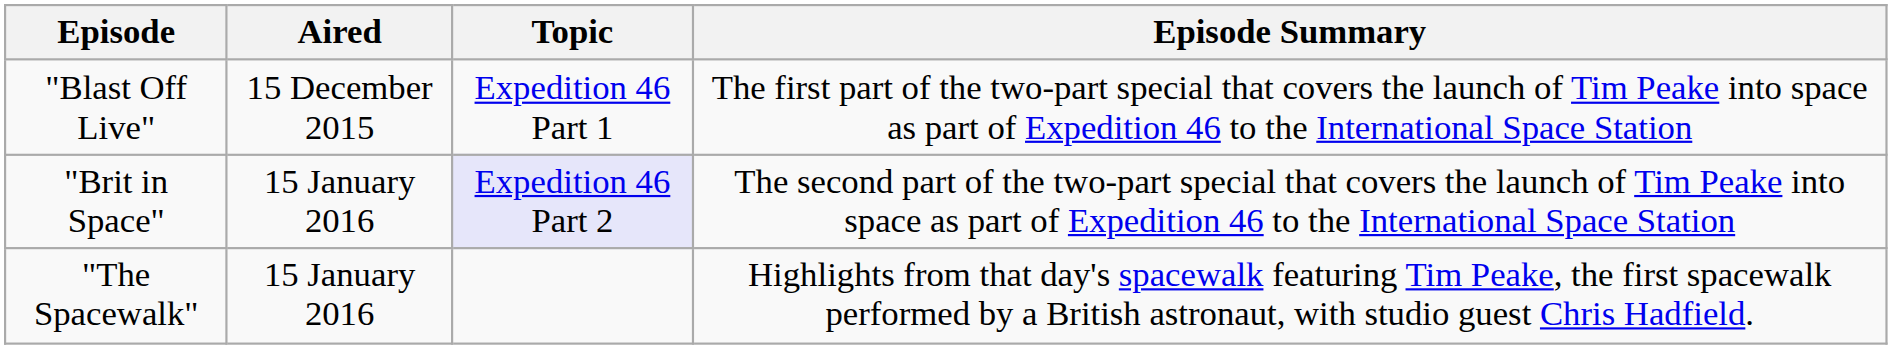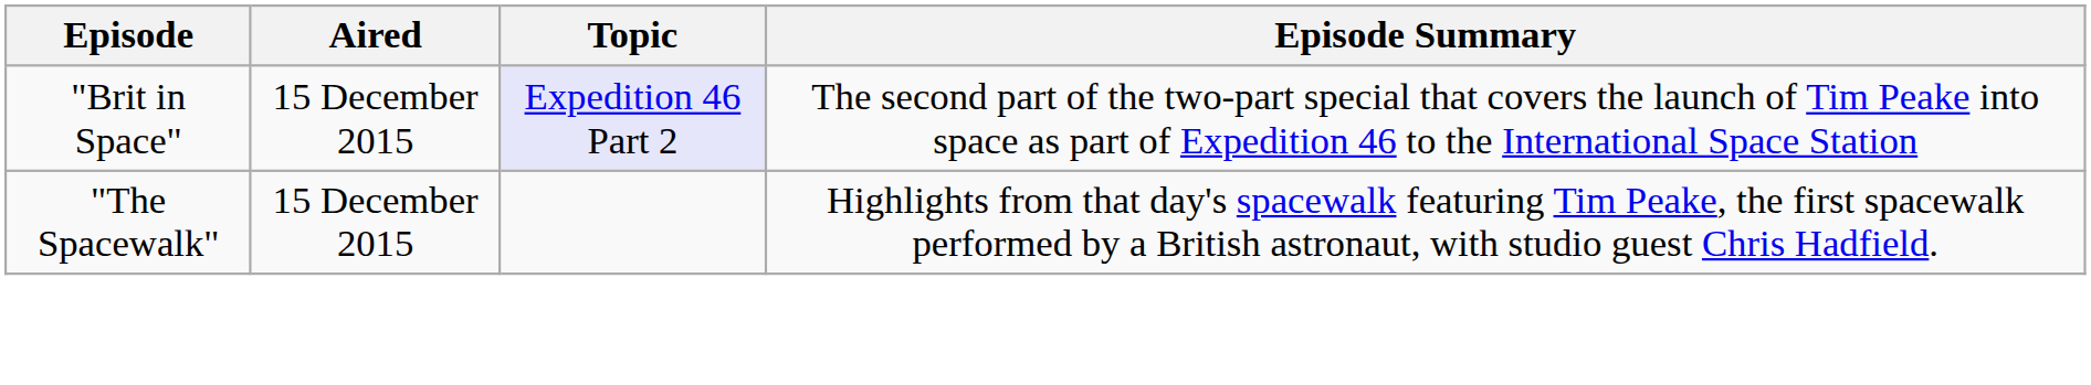- row: "Blast Off Live" | 15 December 2015 | Expedition 46 Part 1 | The first part of the two-part special that covers the launch of Tim Peake into space as part of Expedition 46 to the International Space Station
"Brit in Space" | Aired: 15 January 2016 -> 15 December 2015
"The Spacewalk" | Aired: 15 January 2016 -> 15 December 2015
